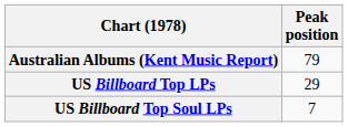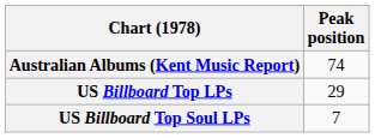Australian Albums (Kent Music Report) | Peak position: 79 -> 74
